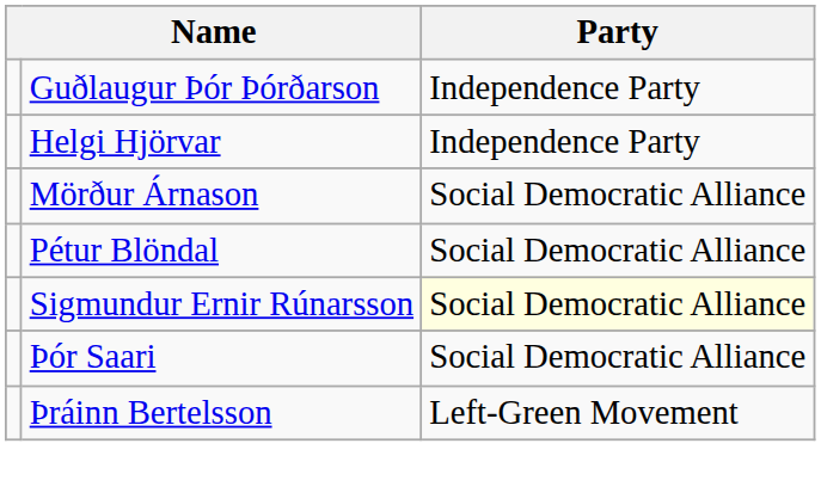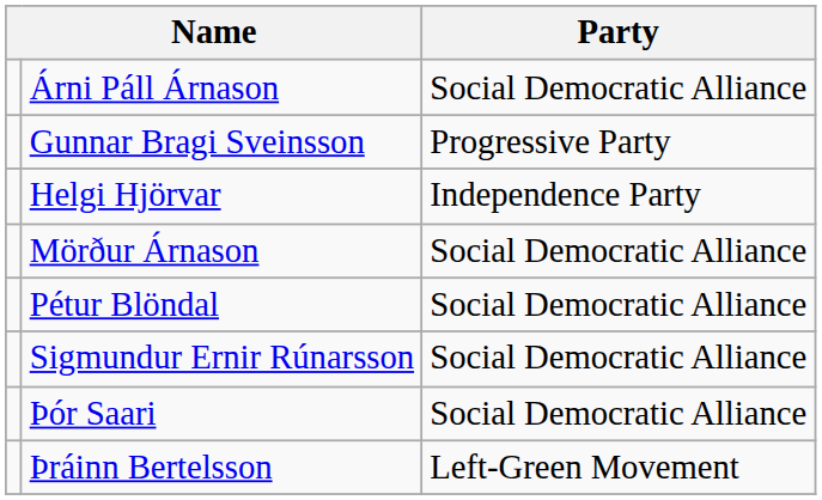+ row: Árni Páll Árnason | Social Democratic Alliance
- row: Guðlaugur Þór Þórðarson | Independence Party
+ row: Gunnar Bragi Sveinsson | Progressive Party
Sigmundur Ernir Rúnarsson | Party: lightyellow background -> no background
